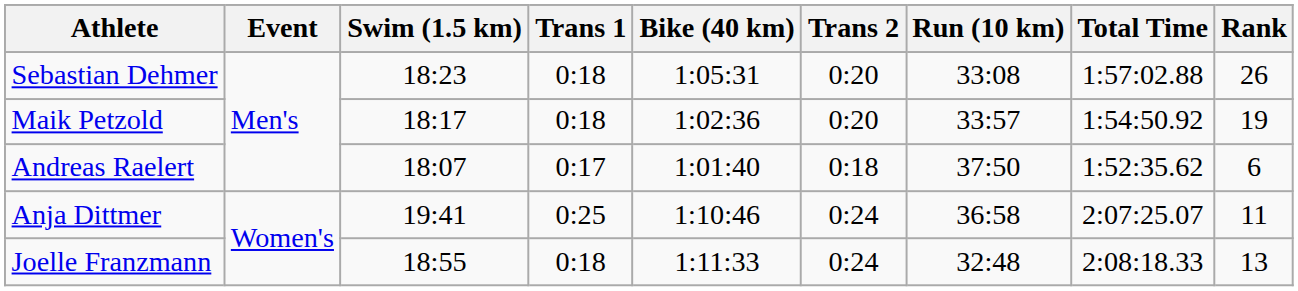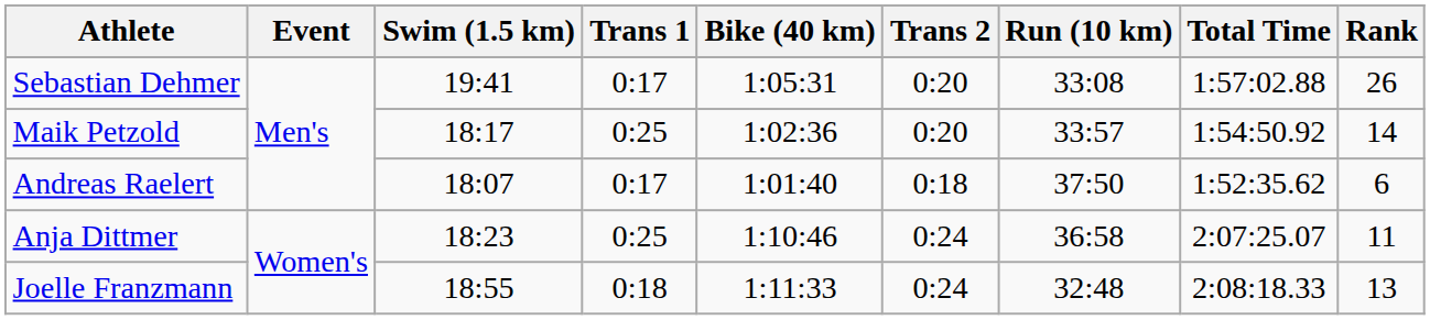Sebastian Dehmer | Swim (1.5 km): 18:23 -> 19:41
Sebastian Dehmer | Trans 1: 0:18 -> 0:17
Maik Petzold | Trans 1: 0:18 -> 0:25
Maik Petzold | Rank: 19 -> 14
Anja Dittmer | Swim (1.5 km): 19:41 -> 18:23
